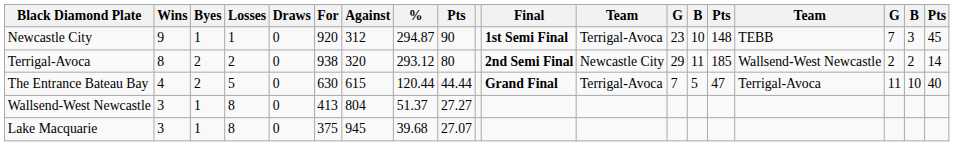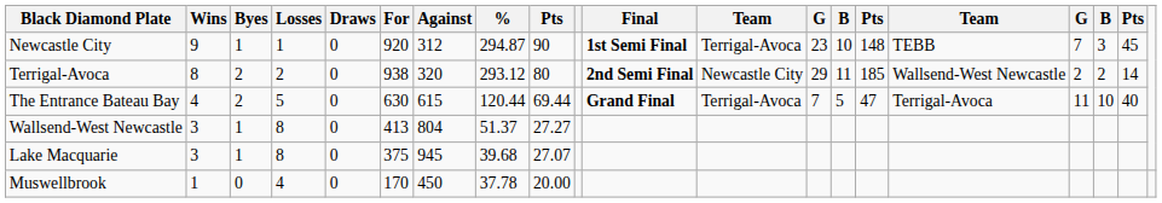The Entrance Bateau Bay | column 9: 44.44 -> 69.44
+ row: Muswellbrook | 1 | 0 | 4 | 0 | 170 | 450 | 37.78 | 20.00
